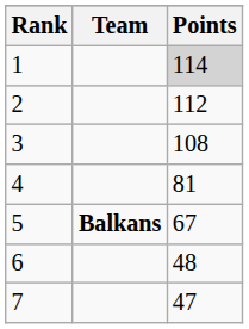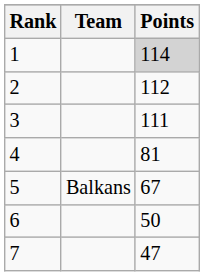3 | Points: 108 -> 111
5 | Team: bold -> normal
6 | Points: 48 -> 50
